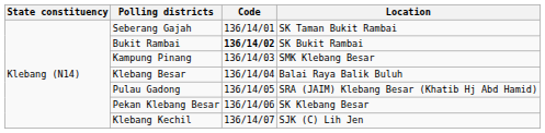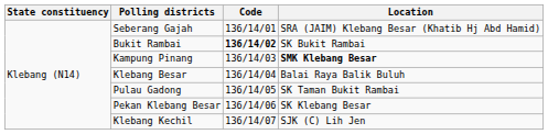Seberang Gajah | Location: SK Taman Bukit Rambai -> SRA (JAIM) Klebang Besar (Khatib Hj Abd Hamid)
Kampung Pinang | Location: normal -> bold
Pulau Gadong | Location: SRA (JAIM) Klebang Besar (Khatib Hj Abd Hamid) -> SK Taman Bukit Rambai
